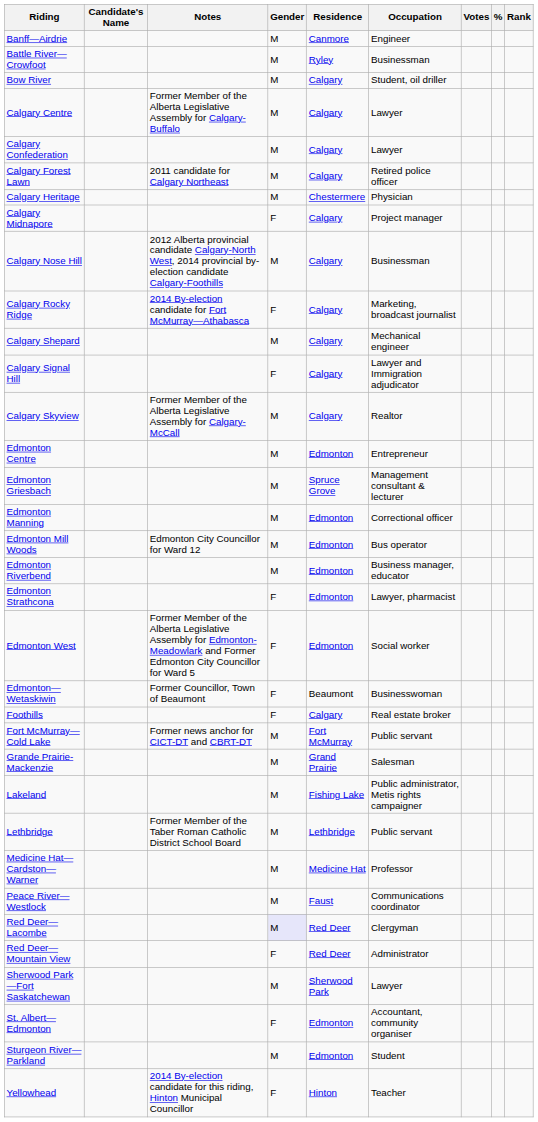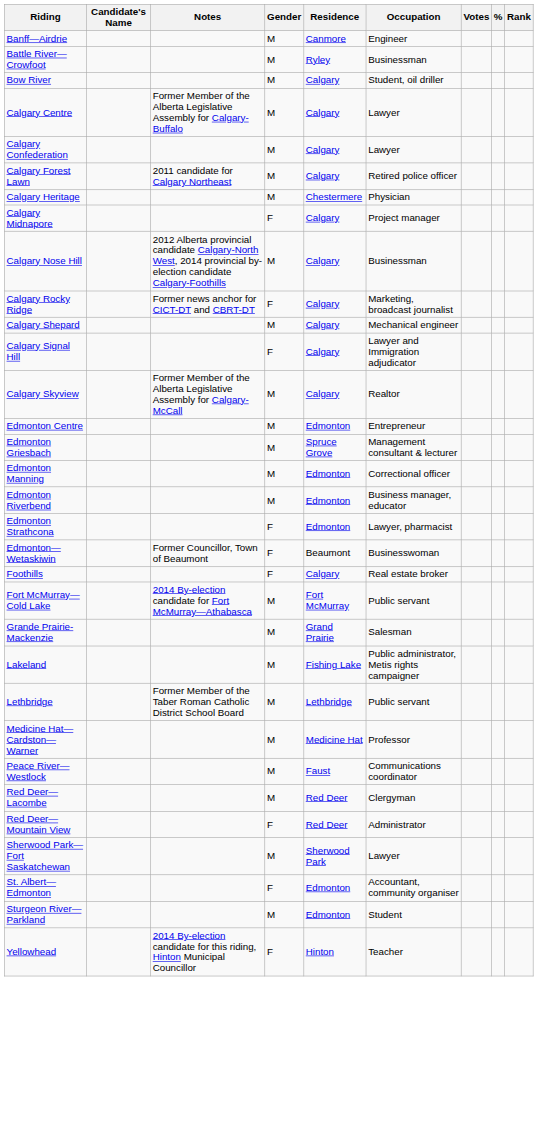Calgary Rocky Ridge | Notes: 2014 By-election candidate for Fort McMurray—Athabasca -> Former news anchor for CICT-DT and CBRT-DT
- row: Edmonton Mill Woods | Edmonton City Councillor for Ward 12 | M | Edmonton | Bus operator
- row: Edmonton West | Former Member of the Alberta Legislative Assembly for Edmonton-Meadowlark and Former Edmonton City Councillor for Ward 5 | F | Edmonton | Social worker
Fort McMurray—Cold Lake | Notes: Former news anchor for CICT-DT and CBRT-DT -> 2014 By-election candidate for Fort McMurray—Athabasca
Red Deer—Lacombe | Gender: lavender background -> no background
